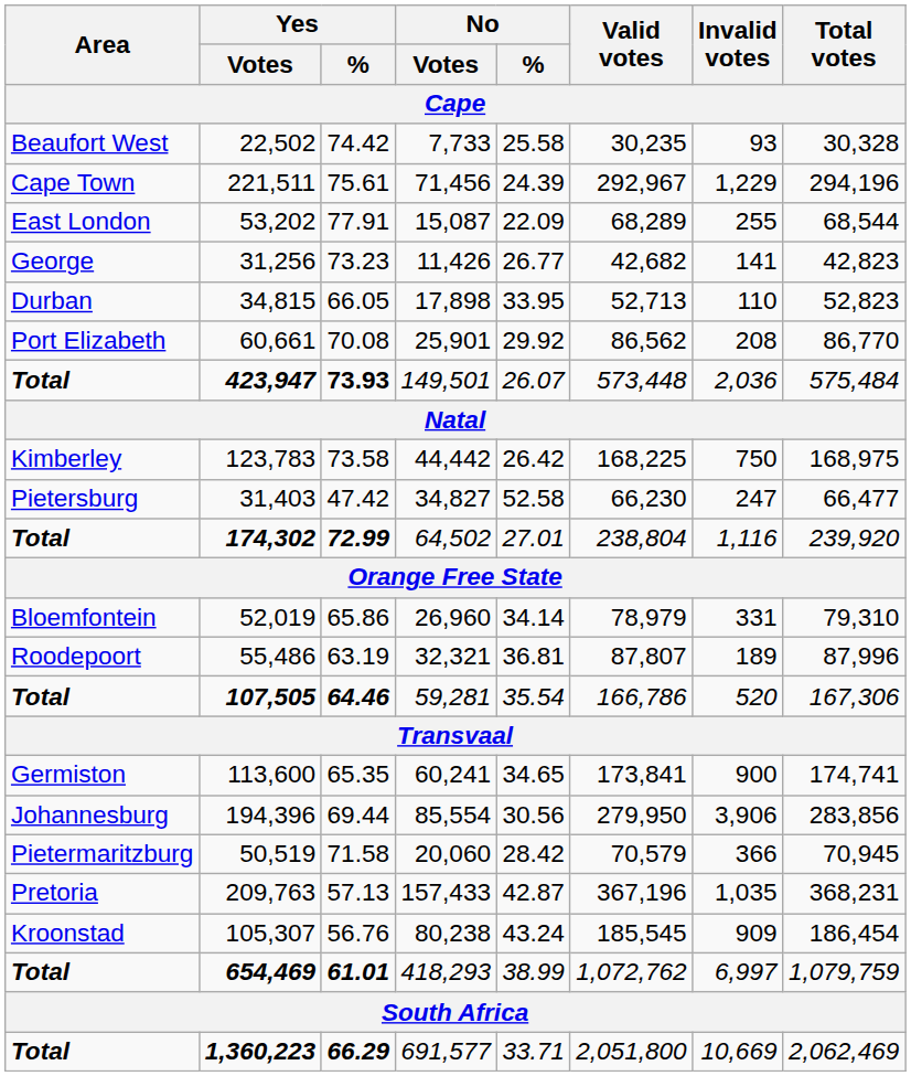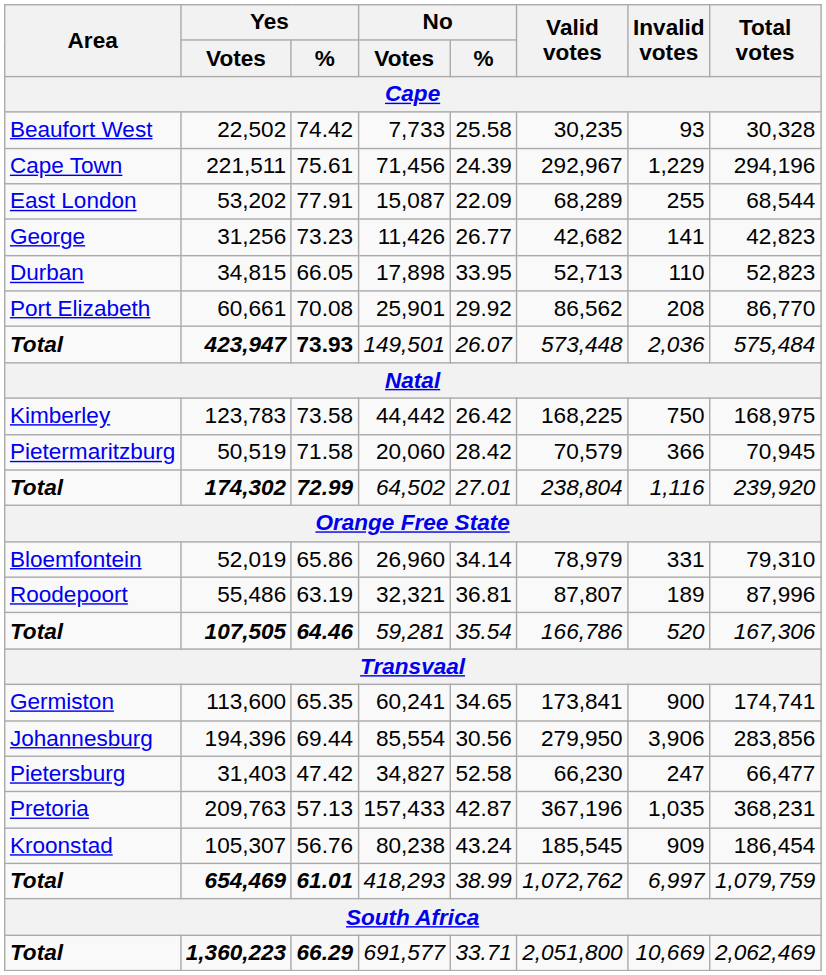rows swapped: 50,519 <-> 31,403
